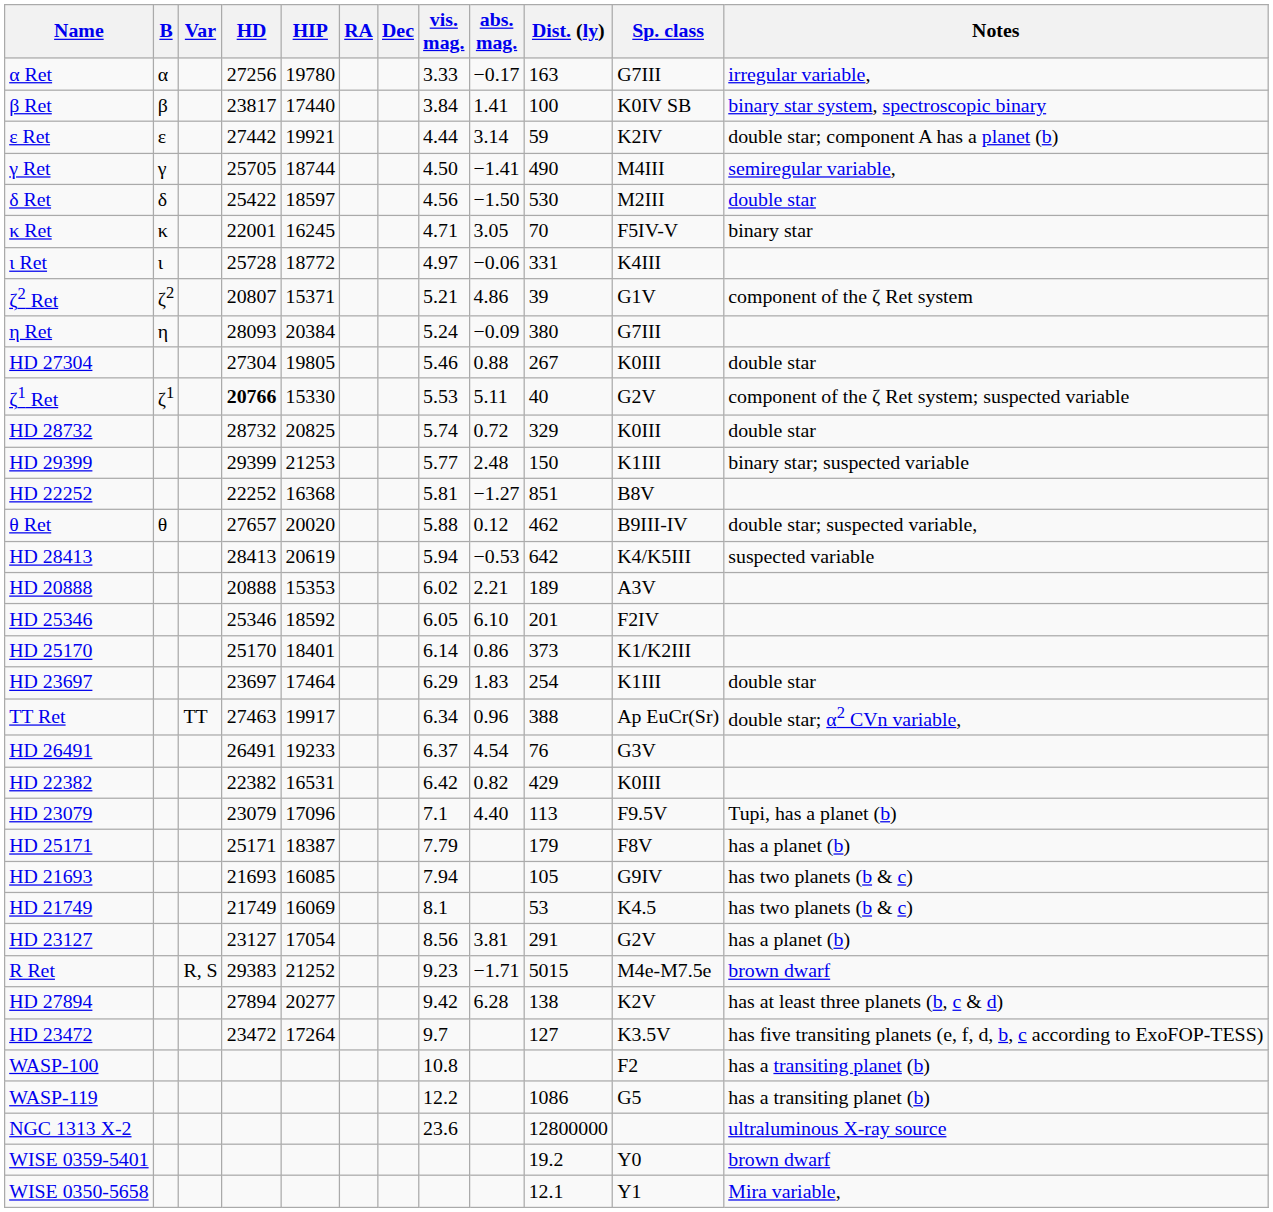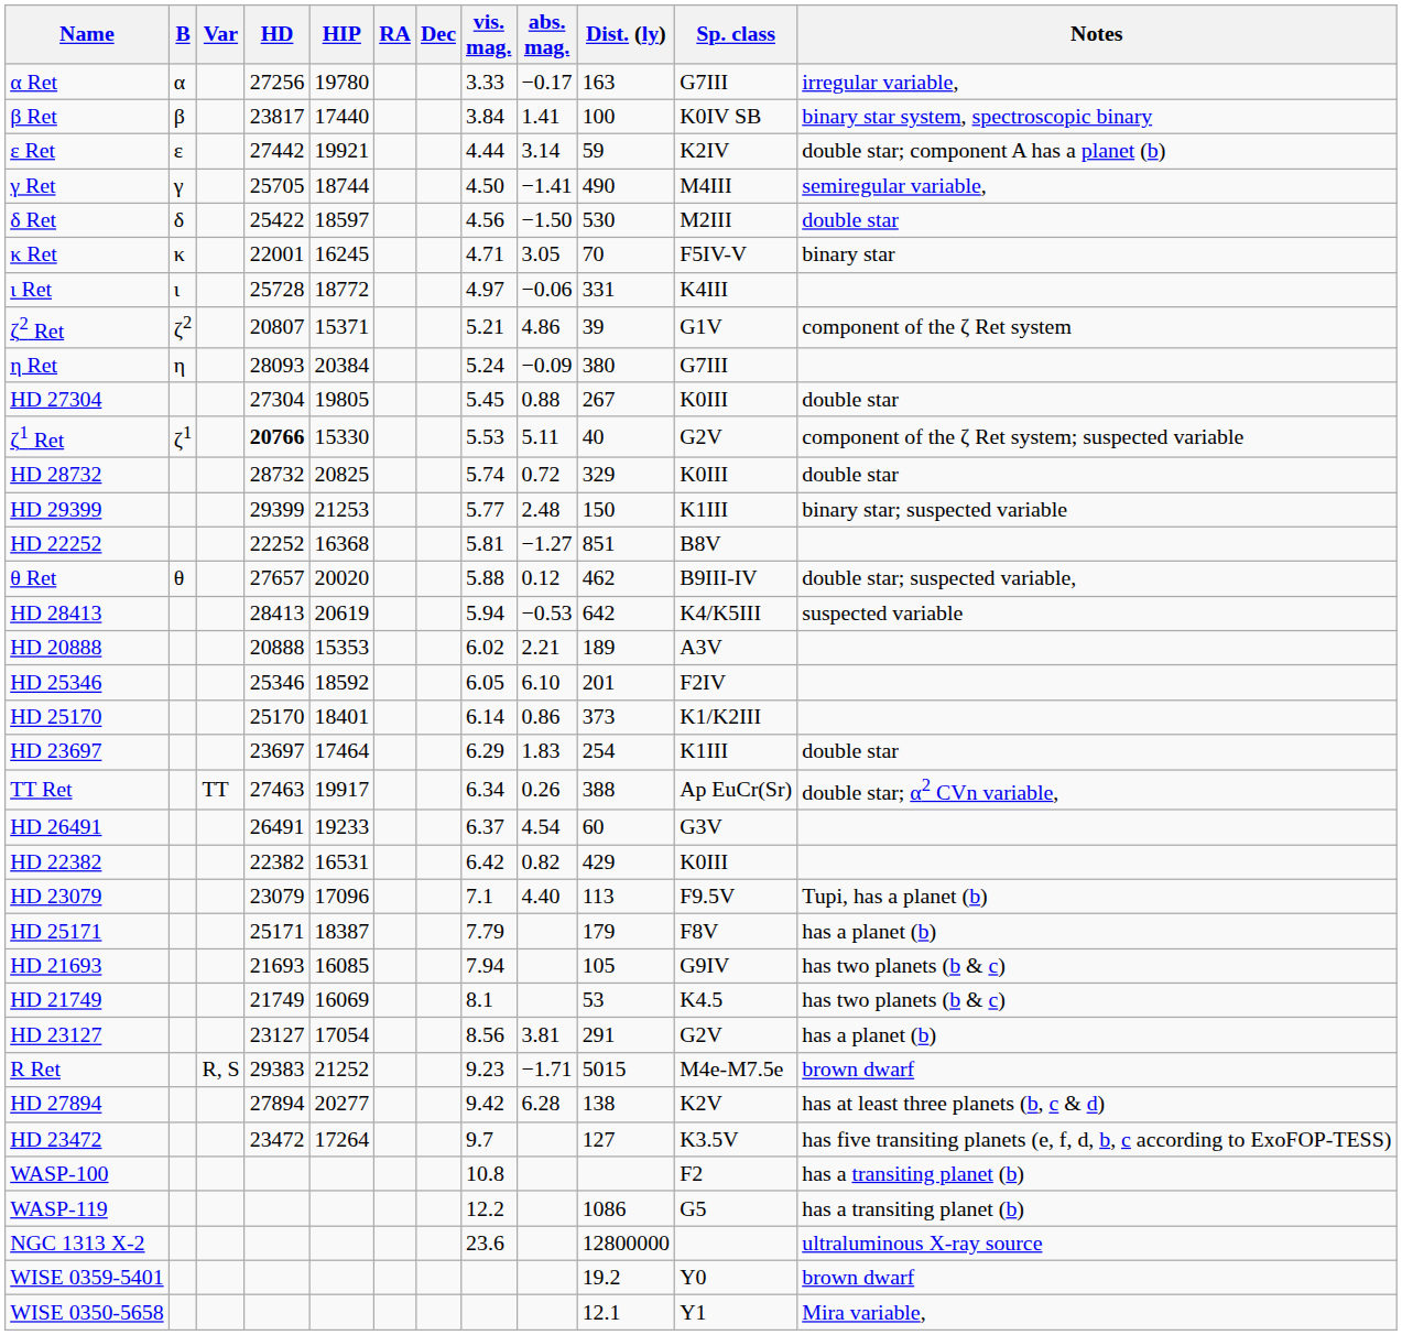HD 27304 | vis. mag.: 5.46 -> 5.45
TT Ret | abs. mag.: 0.96 -> 0.26
HD 26491 | Dist. (ly): 76 -> 60
